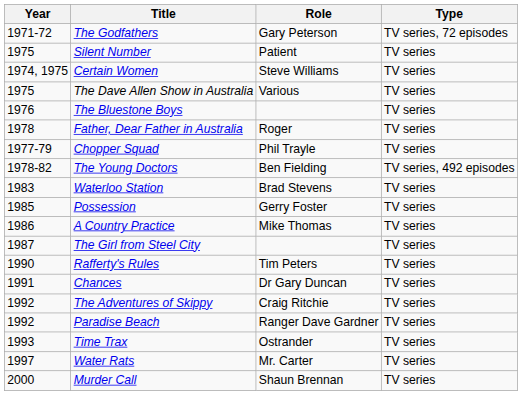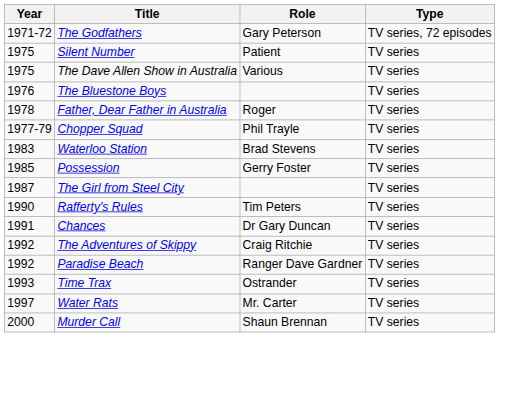- row: 1974, 1975 | Certain Women | Steve Williams | TV series
- row: 1978-82 | The Young Doctors | Ben Fielding | TV series, 492 episodes
- row: 1986 | A Country Practice | Mike Thomas | TV series
